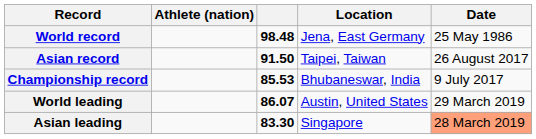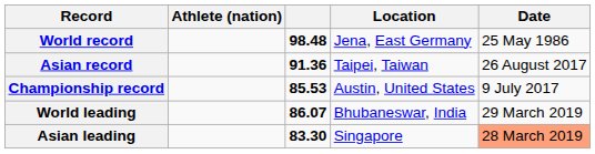Asian record | column 3: 91.50 -> 91.36
Championship record | Location: Bhubaneswar, India -> Austin, United States
World leading | Location: Austin, United States -> Bhubaneswar, India
